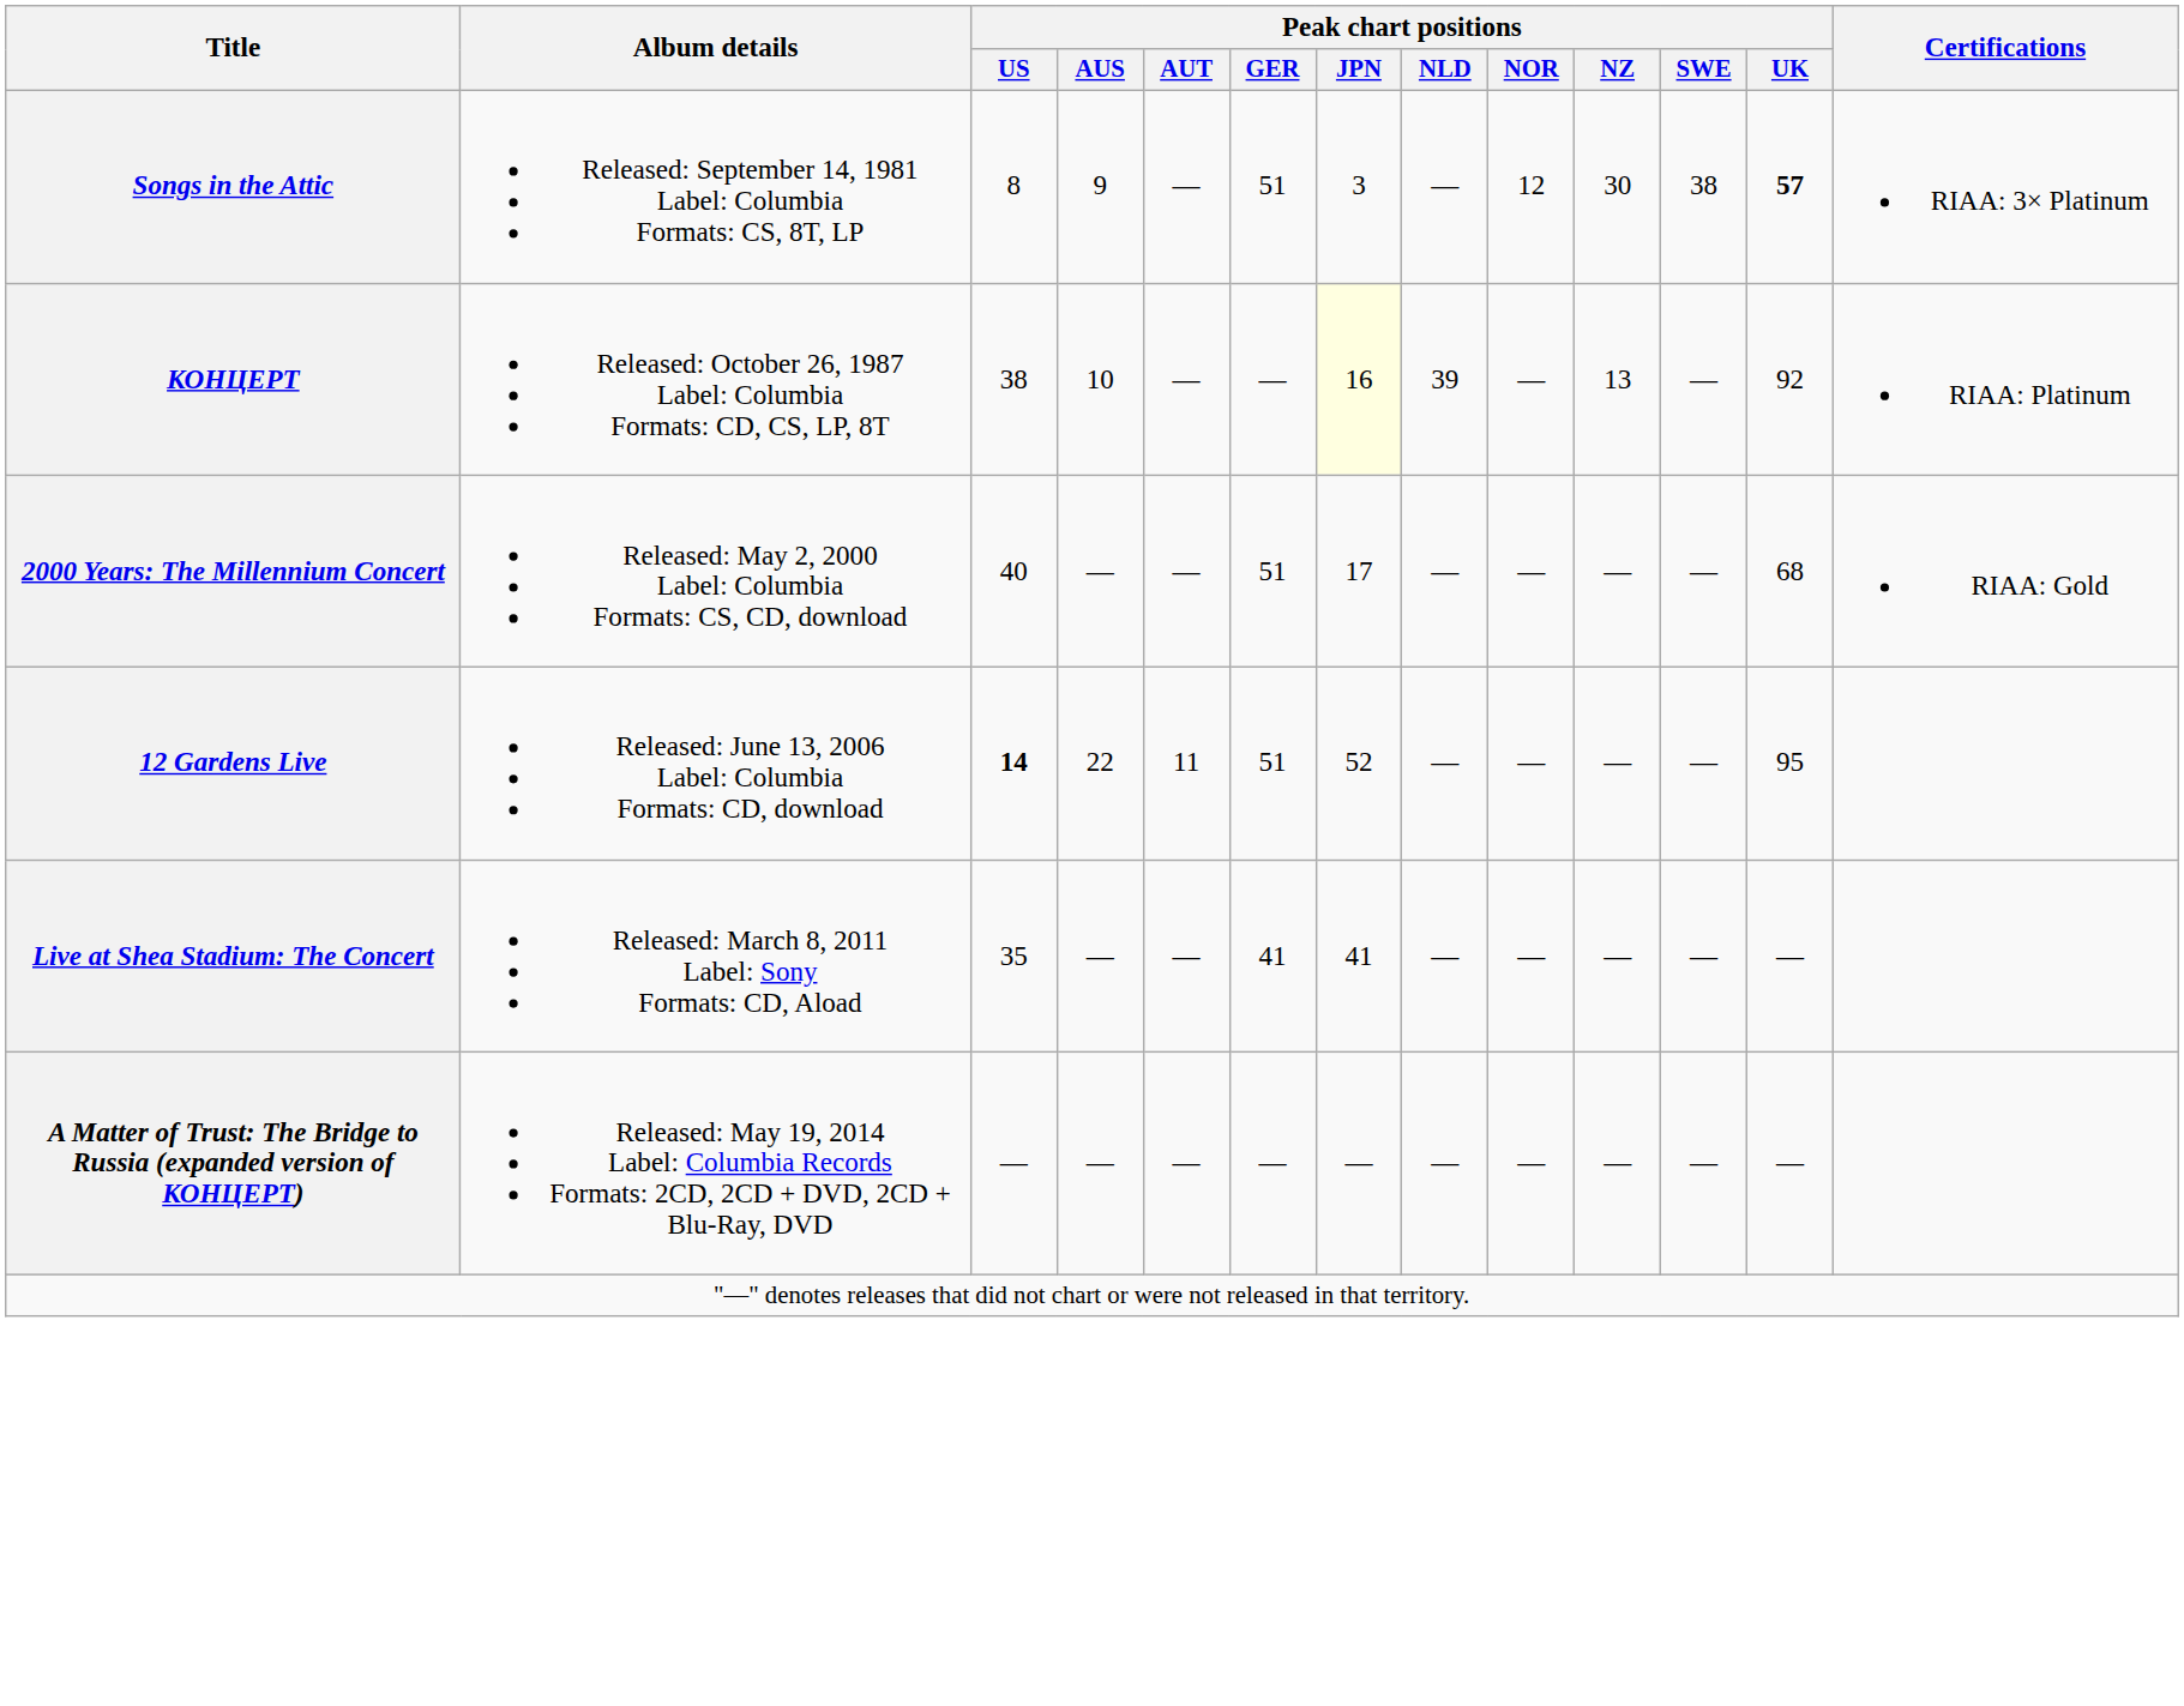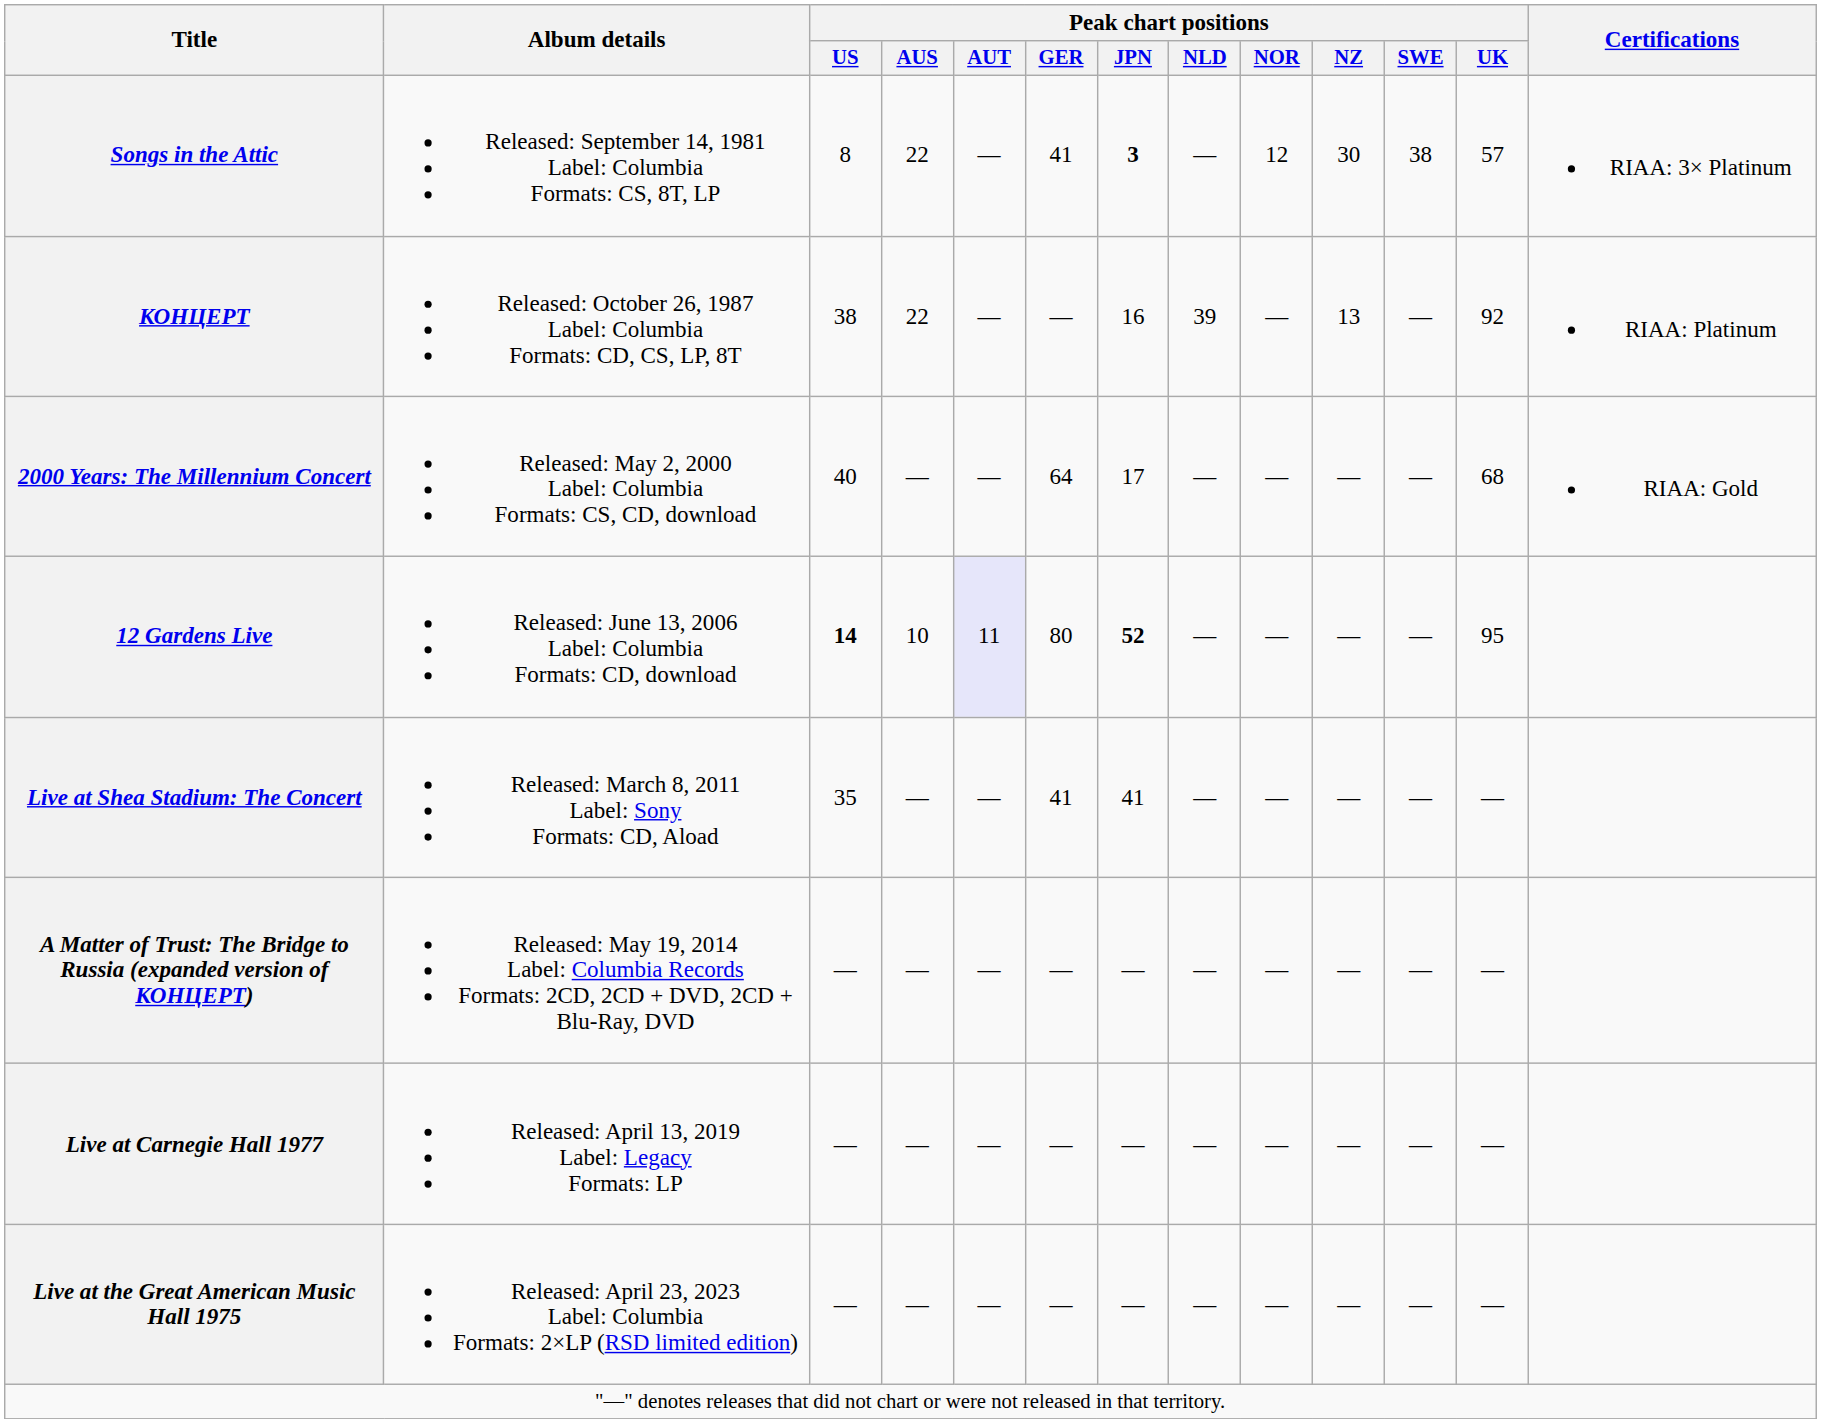Songs in the Attic | Peak chart positions / AUS: 9 -> 22
Songs in the Attic | Peak chart positions / GER: 51 -> 41
Songs in the Attic | Peak chart positions / JPN: normal -> bold
Songs in the Attic | Peak chart positions / UK: bold -> normal
КОНЦЕРТ | Peak chart positions / AUS: 10 -> 22
КОНЦЕРТ | Peak chart positions / JPN: lightyellow background -> no background
2000 Years: The Millennium Concert | Peak chart positions / GER: 51 -> 64
12 Gardens Live | Peak chart positions / AUS: 22 -> 10
12 Gardens Live | Peak chart positions / AUT: no background -> lavender background
12 Gardens Live | Peak chart positions / GER: 51 -> 80
12 Gardens Live | Peak chart positions / JPN: normal -> bold
+ row: Live at Carnegie Hall 1977 | Released: April 13, 2019 Label: Legacy Formats: LP | — | — | — | — | — | — | — | — | — | —
+ row: Live at the Great American Music Hall 1975 | Released: April 23, 2023 Label: Columbia Formats: 2×LP (RSD limited edition) | — | — | — | — | — | — | — | — | — | —
